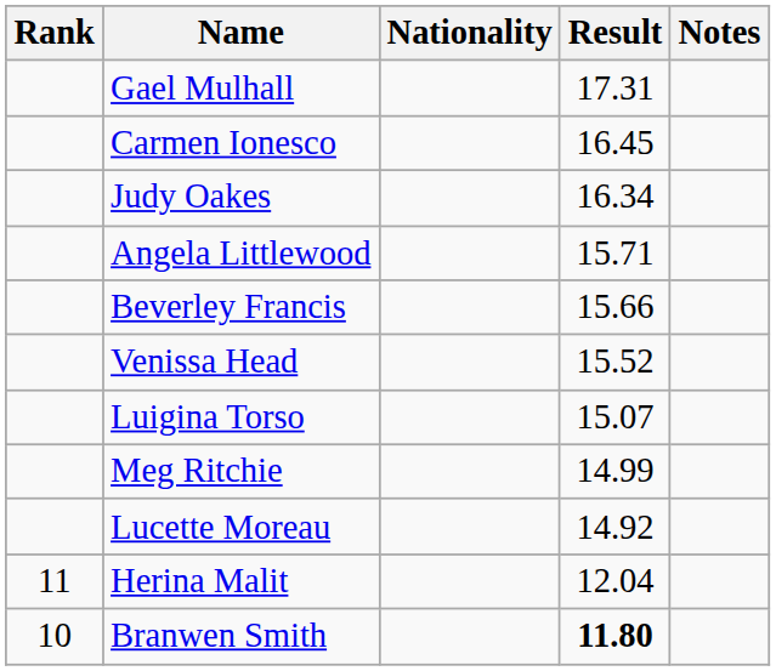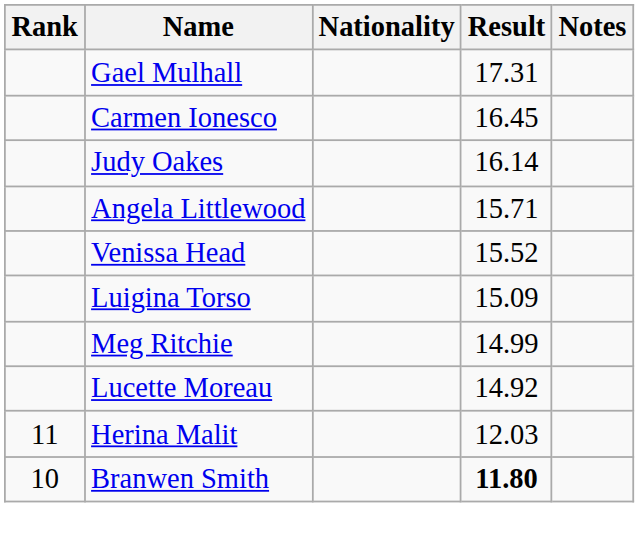Judy Oakes | Result: 16.34 -> 16.14
- row: Beverley Francis | 15.66
Luigina Torso | Result: 15.07 -> 15.09
Herina Malit | Result: 12.04 -> 12.03
